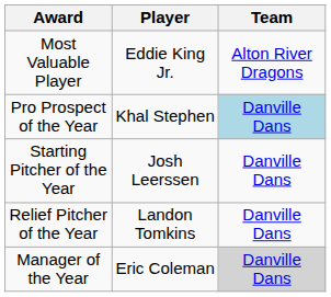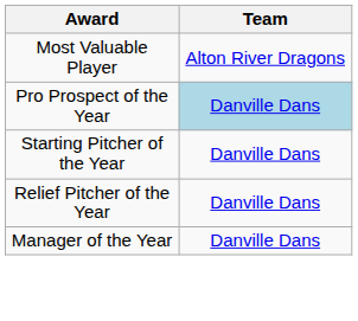- column: Player | Eddie King Jr. | Khal Stephen | Josh Leerssen | Landon Tomkins | Eric Coleman
Manager of the Year | Team: lightgrey background -> no background
